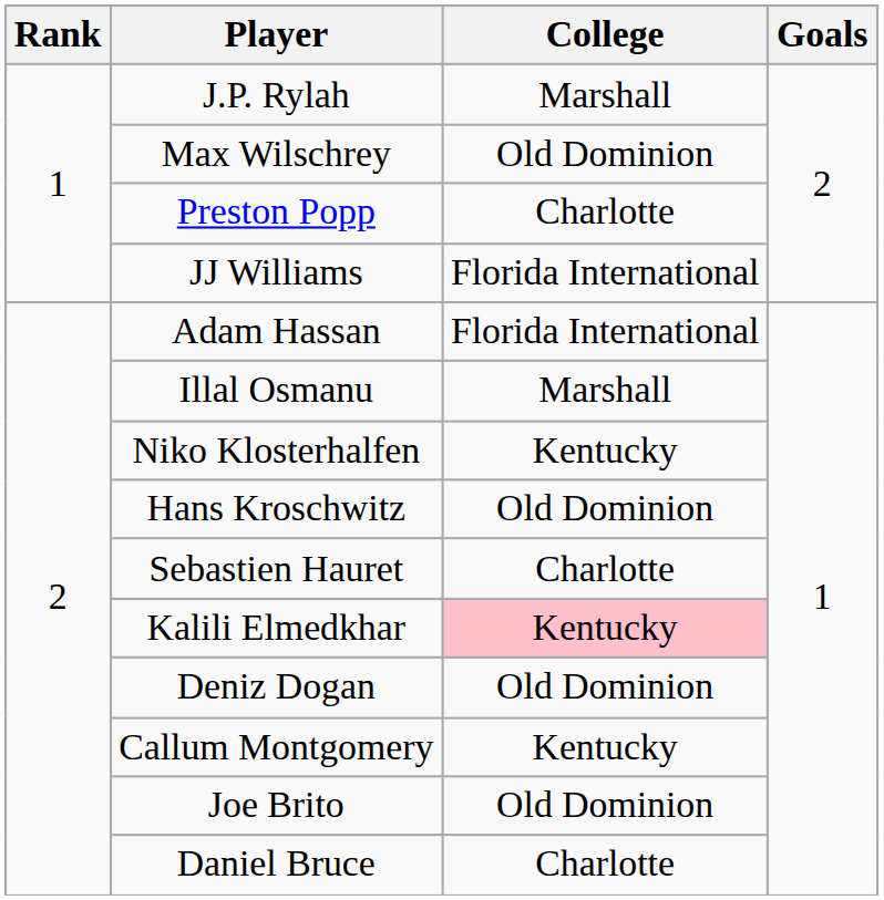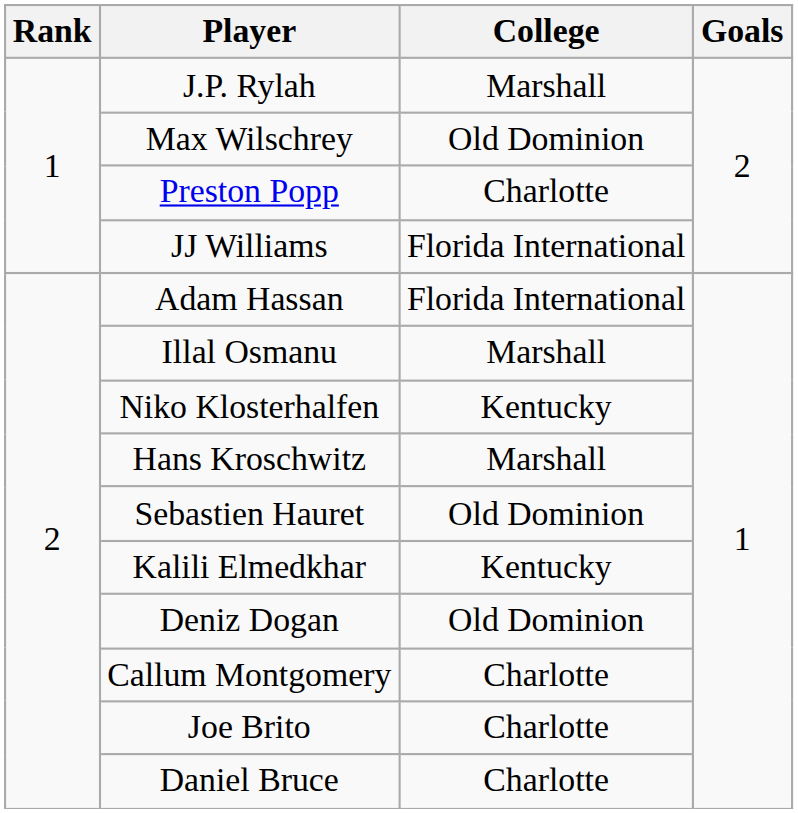Hans Kroschwitz | College: Old Dominion -> Marshall
Sebastien Hauret | College: Charlotte -> Old Dominion
Kalili Elmedkhar | College: pink background -> no background
Callum Montgomery | College: Kentucky -> Charlotte
Joe Brito | College: Old Dominion -> Charlotte
